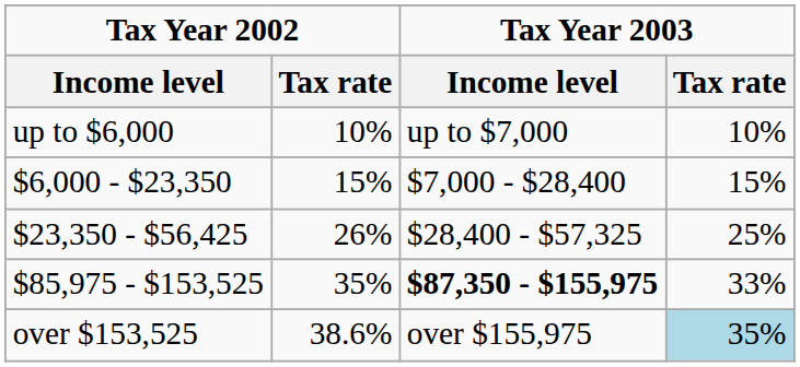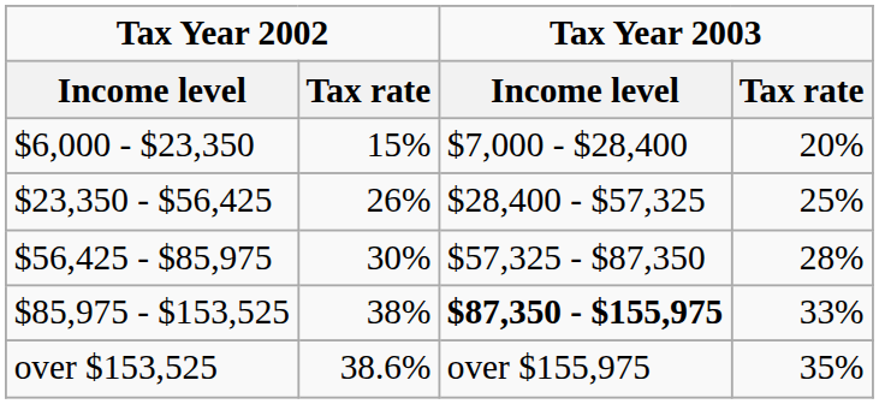- row: up to $6,000 | 10% | up to $7,000 | 10%
$6,000 - $23,350 | Tax Year 2003 / Tax rate: 15% -> 20%
+ row: $56,425 - $85,975 | 30% | $57,325 - $87,350 | 28%
$85,975 - $153,525 | Tax Year 2002 / Tax rate: 35% -> 38%
over $153,525 | Tax Year 2003 / Tax rate: lightblue background -> no background
